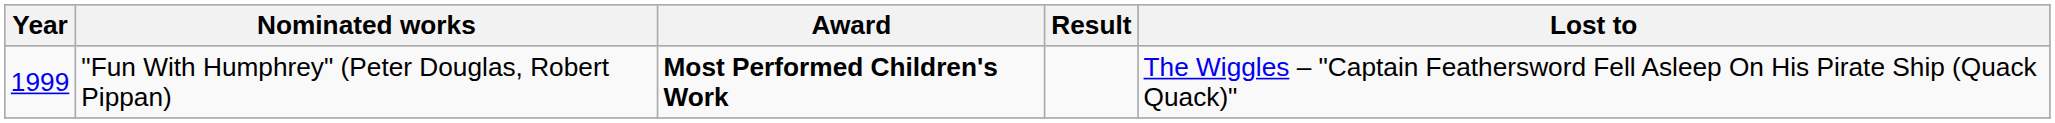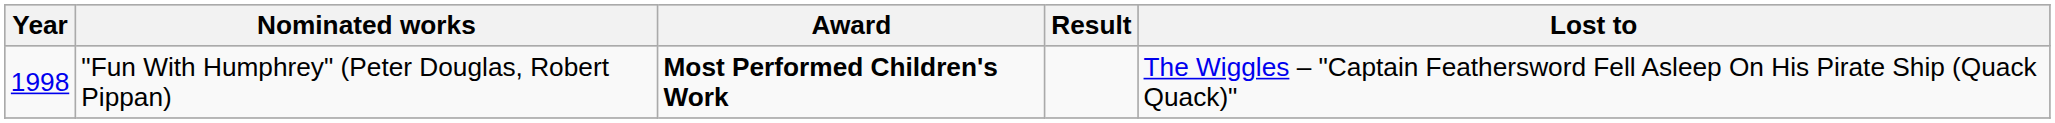"Fun With Humphrey" (Peter Douglas, Robert Pippan) | Year: 1999 -> 1998
